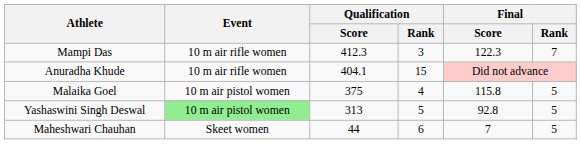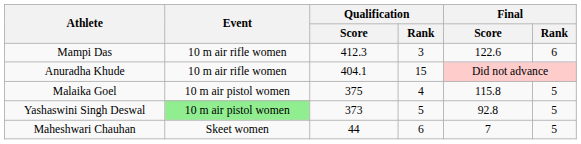Mampi Das | Final / Score: 122.3 -> 122.6
Mampi Das | Final / Rank: 7 -> 6
Yashaswini Singh Deswal | Qualification / Score: 313 -> 373
